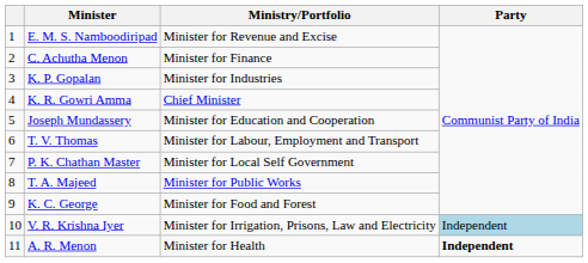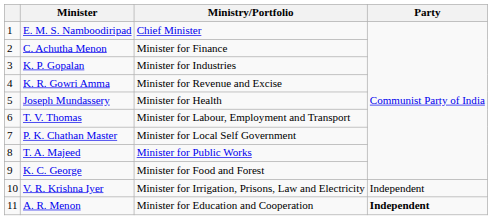E. M. S. Namboodiripad | Ministry/Portfolio: Minister for Revenue and Excise -> Chief Minister
K. R. Gowri Amma | Ministry/Portfolio: Chief Minister -> Minister for Revenue and Excise
Joseph Mundassery | Ministry/Portfolio: Minister for Education and Cooperation -> Minister for Health
V. R. Krishna Iyer | Party: lightblue background -> no background
A. R. Menon | Ministry/Portfolio: Minister for Health -> Minister for Education and Cooperation
